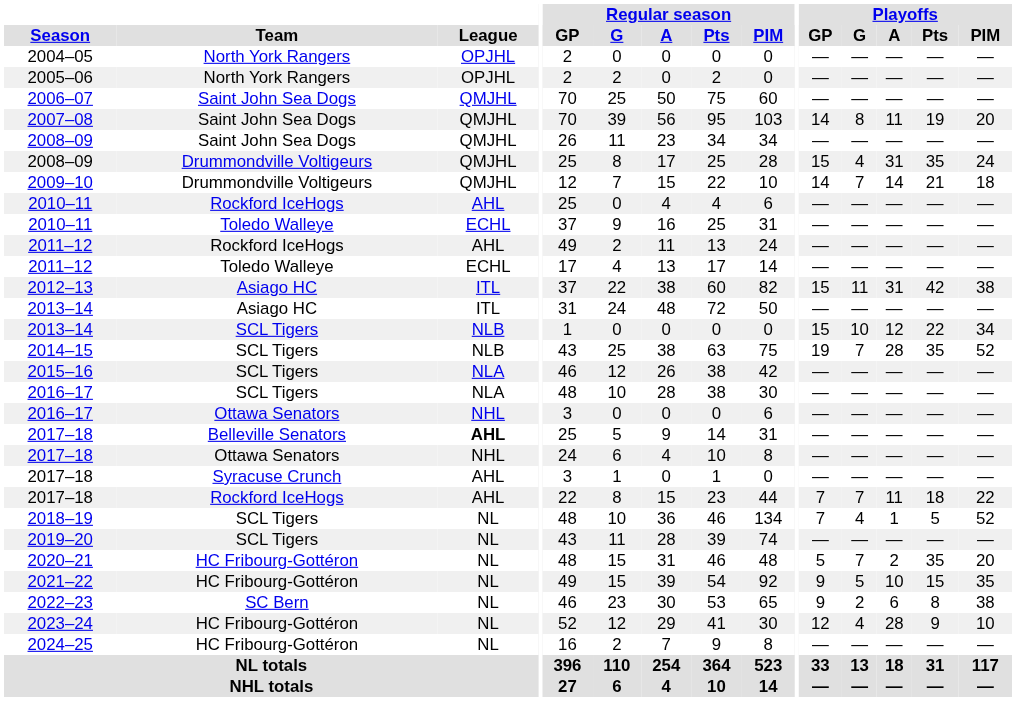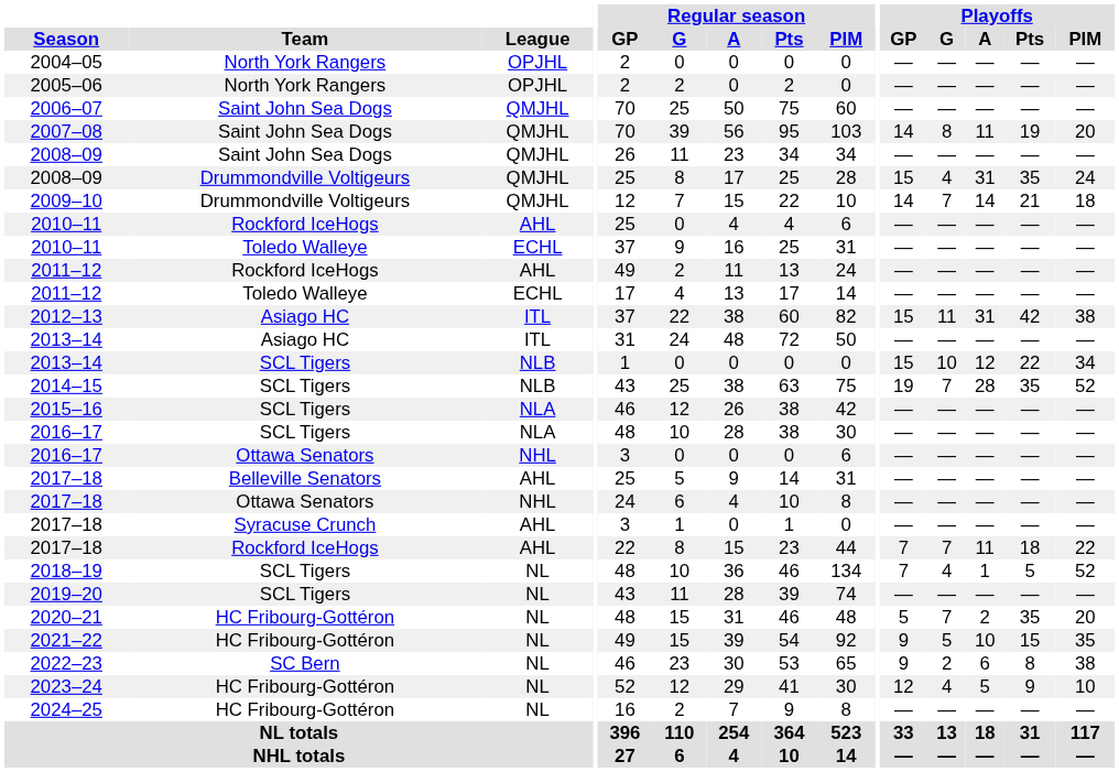2017–18 / Belleville Senators | League: bold -> normal
2023–24 | Playoffs / A: 28 -> 5
